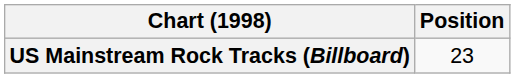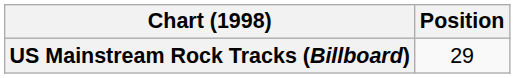US Mainstream Rock Tracks (Billboard) | Position: 23 -> 29
